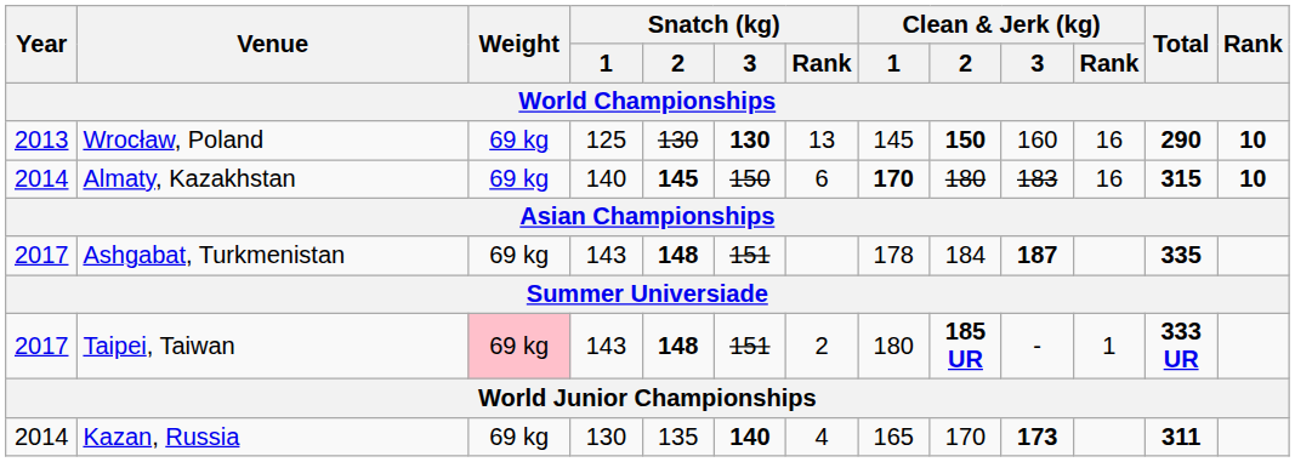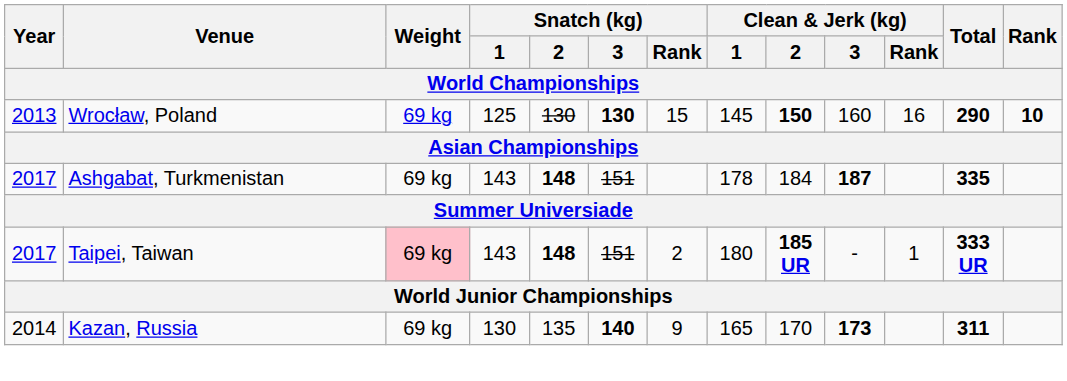Wrocław, Poland | Snatch (kg) / Rank: 13 -> 15
- row: 2014 | Almaty, Kazakhstan | 69 kg | 140 | 145 | 150 | 6 | 170 | 180 | 183 | 16 | 315 | 10
Kazan, Russia | Snatch (kg) / Rank: 4 -> 9
